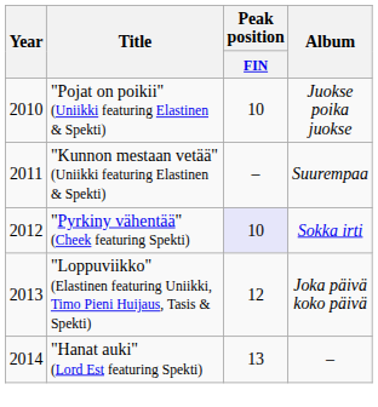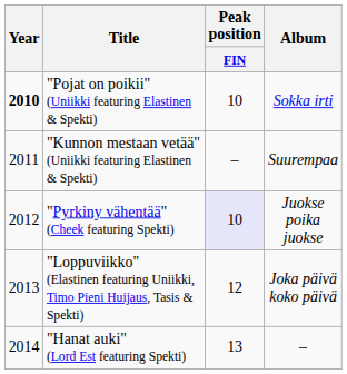"Pojat on poikii" (Uniikki featuring Elastinen & Spekti) | Year: normal -> bold
"Pojat on poikii" (Uniikki featuring Elastinen & Spekti) | Album: Juokse poika juokse -> Sokka irti
"Pyrkiny vähentää" (Cheek featuring Spekti) | Album: Sokka irti -> Juokse poika juokse
